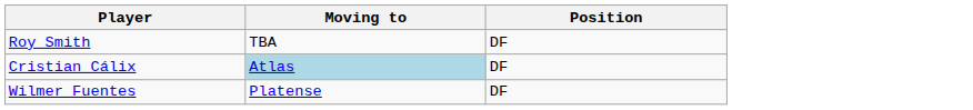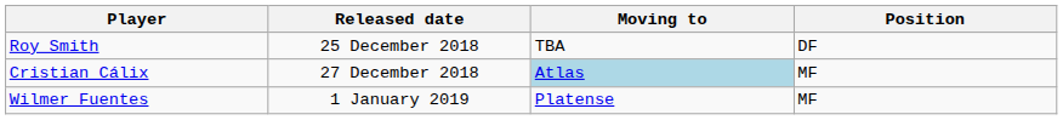+ column: Released date | 25 December 2018 | 27 December 2018 | 1 January 2019
Cristian Cálix | Position: DF -> MF
Wilmer Fuentes | Position: DF -> MF
